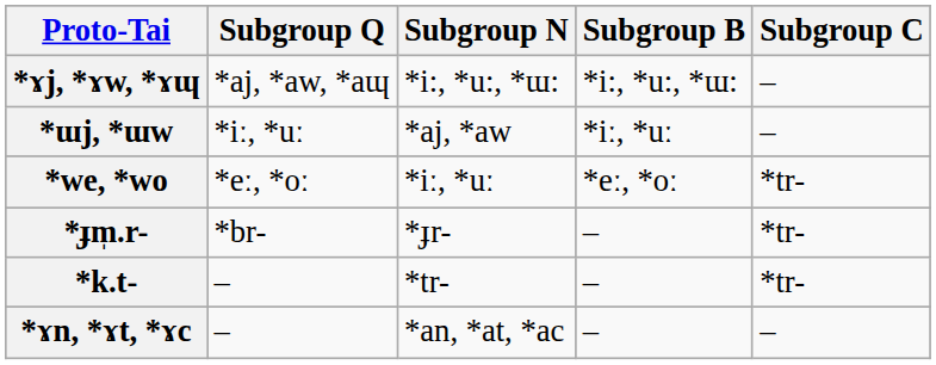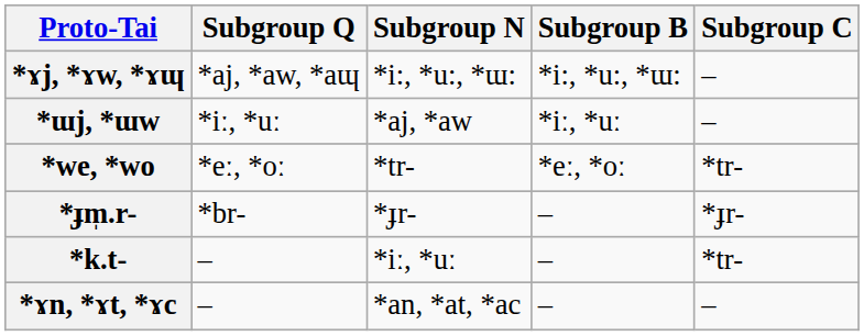*we, *wo | Subgroup N: *iː, *uː -> *tr-
*ɟm̩.r- | Subgroup C: *tr- -> *ɟr-
*k.t- | Subgroup N: *tr- -> *iː, *uː
